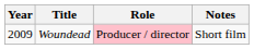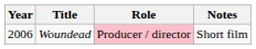Woundead | Year: 2009 -> 2006
